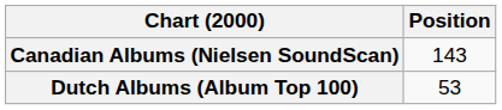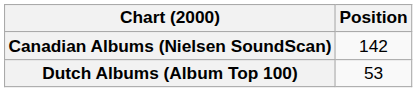Canadian Albums (Nielsen SoundScan) | Position: 143 -> 142
